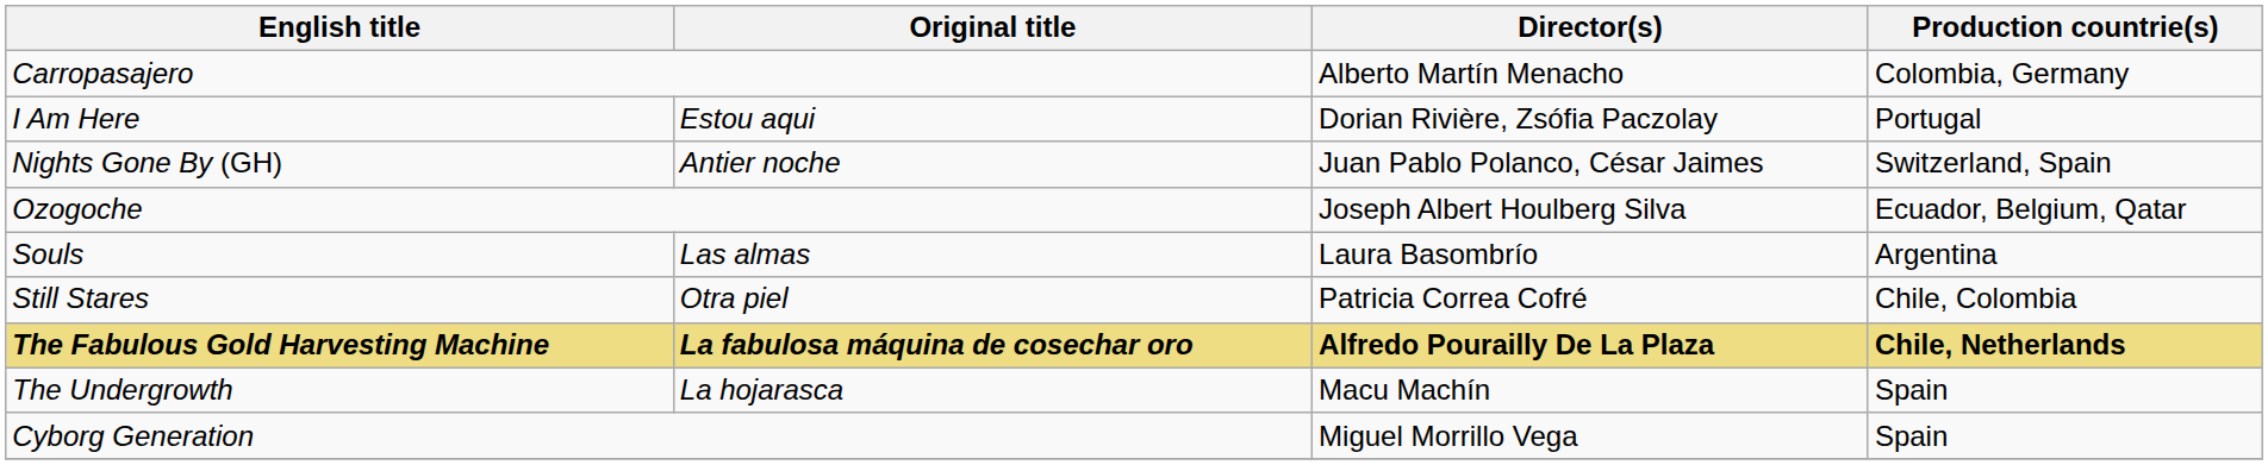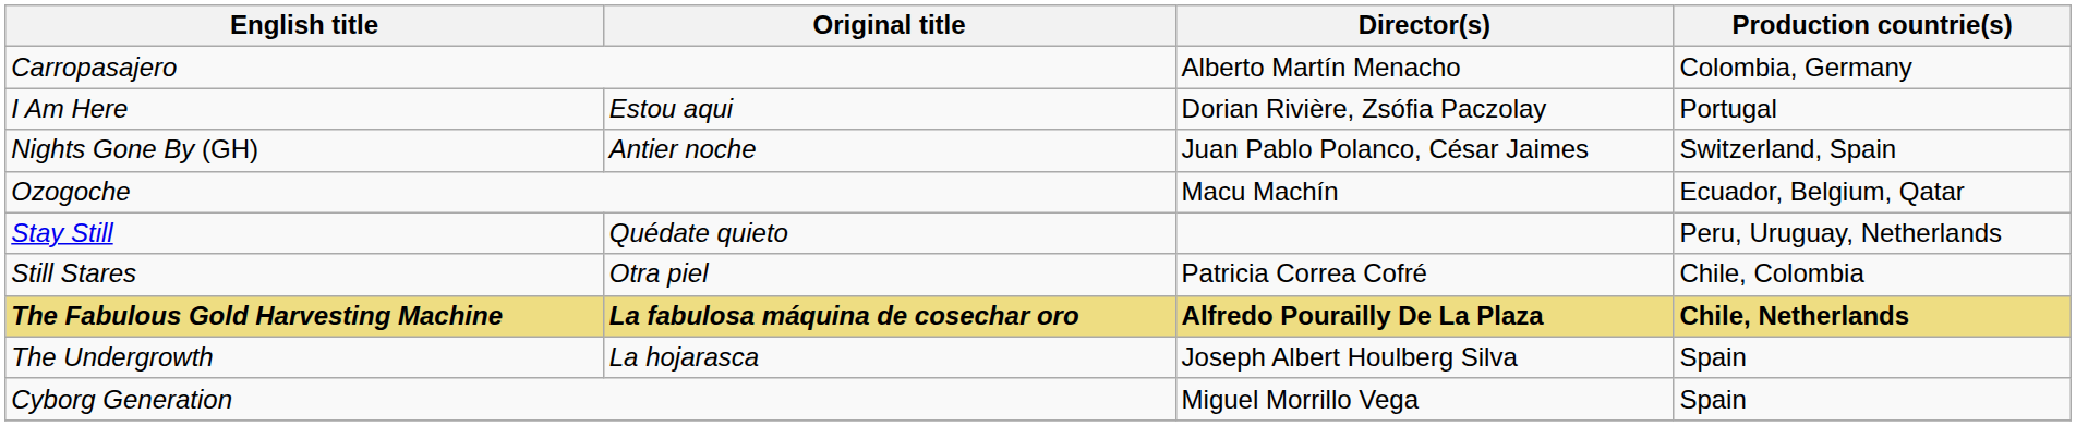Ozogoche | Director(s): Joseph Albert Houlberg Silva -> Macu Machín
- row: Souls | Las almas | Laura Basombrío | Argentina
+ row: Stay Still | Quédate quieto | Peru, Uruguay, Netherlands
The Undergrowth | Director(s): Macu Machín -> Joseph Albert Houlberg Silva
